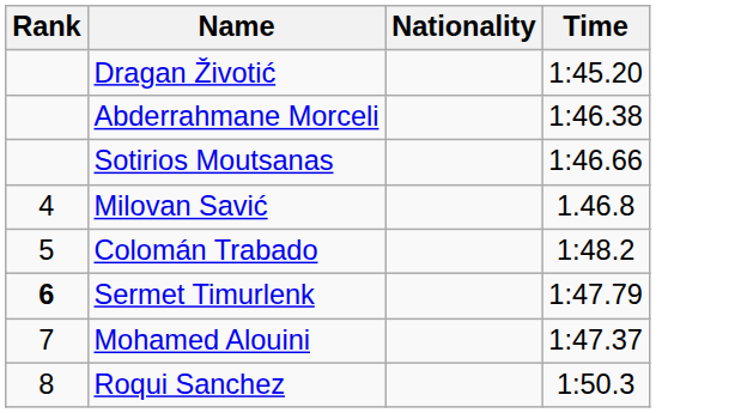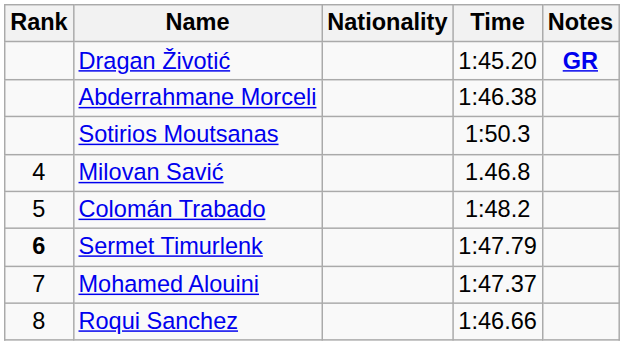+ column: Notes | GR
Sotirios Moutsanas | Time: 1:46.66 -> 1:50.3
Roqui Sanchez | Time: 1:50.3 -> 1:46.66
